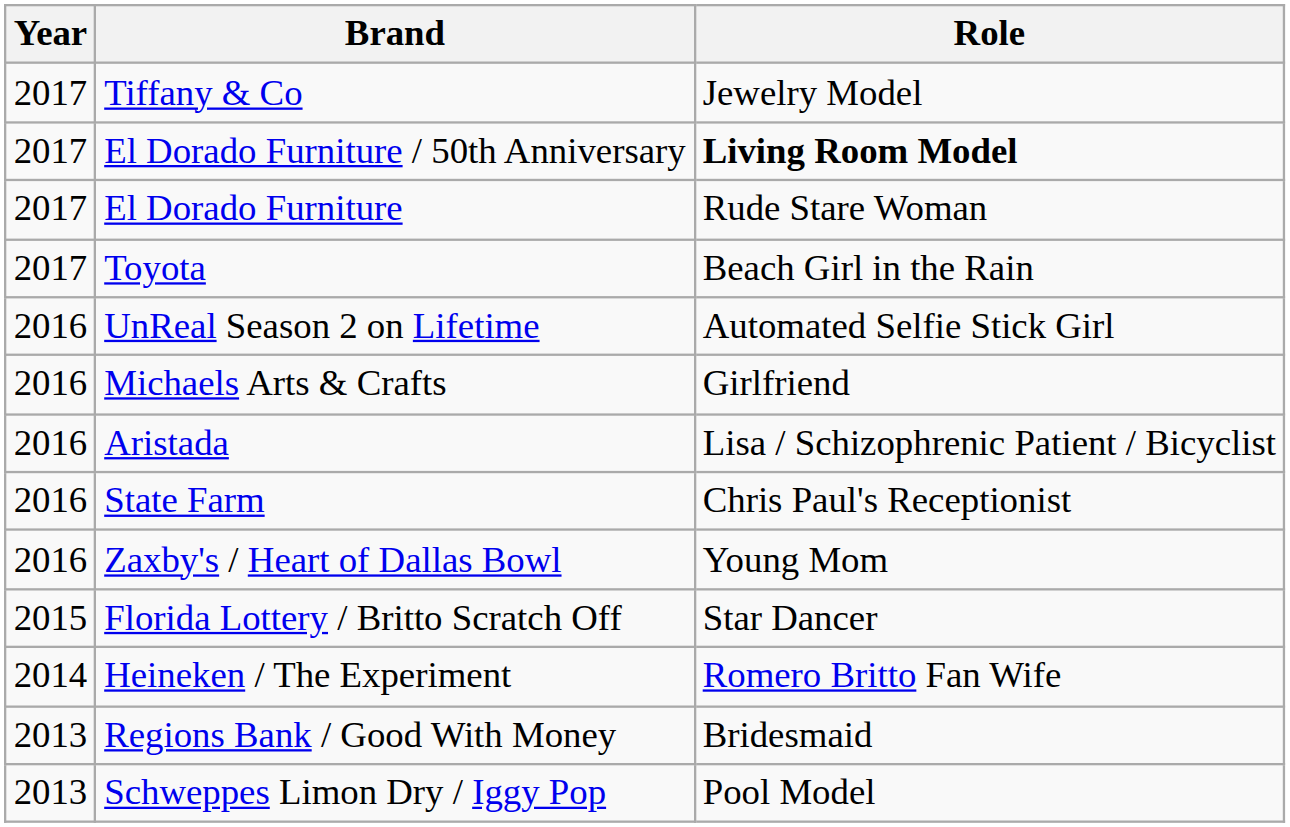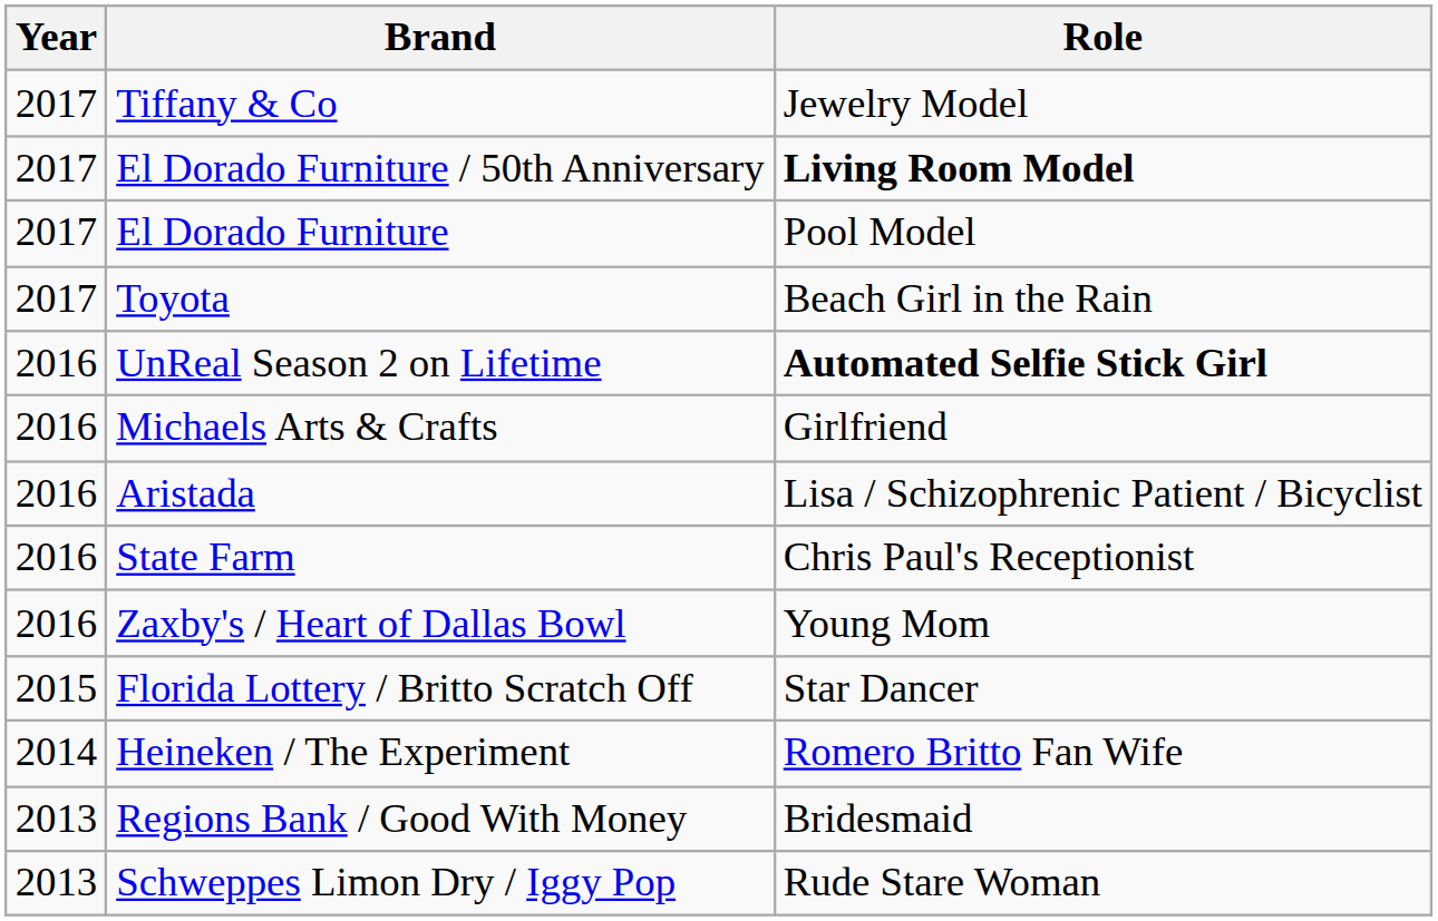El Dorado Furniture | Role: Rude Stare Woman -> Pool Model
UnReal Season 2 on Lifetime | Role: normal -> bold
Schweppes Limon Dry / Iggy Pop | Role: Pool Model -> Rude Stare Woman
